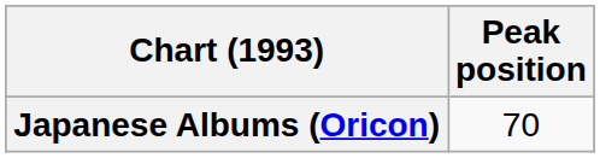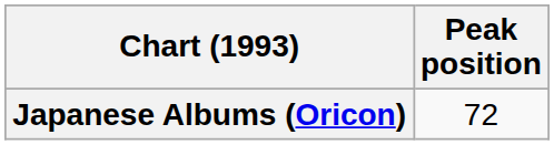Japanese Albums (Oricon) | Peak position: 70 -> 72
